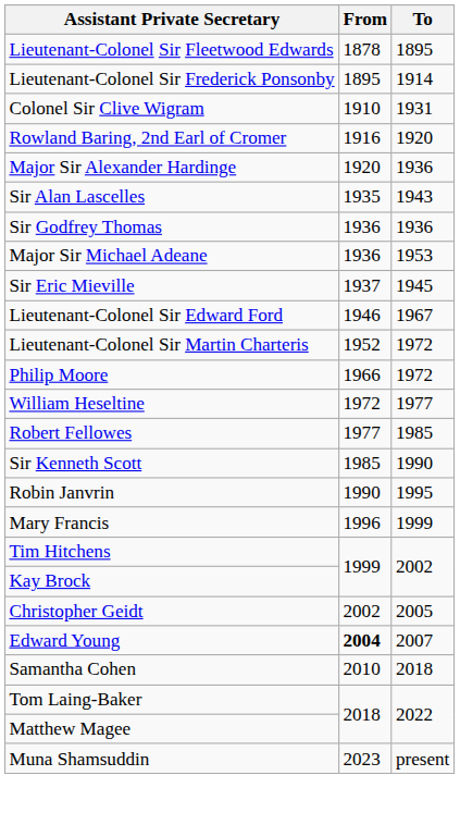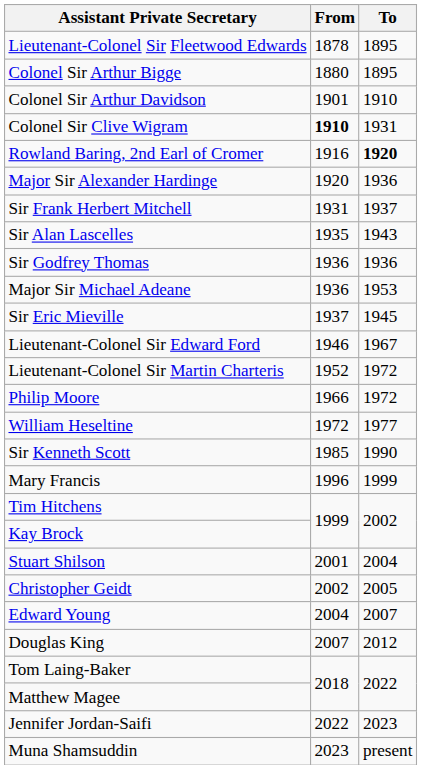+ row: Colonel Sir Arthur Bigge | 1880 | 1895
- row: Lieutenant-Colonel Sir Frederick Ponsonby | 1895 | 1914
+ row: Colonel Sir Arthur Davidson | 1901 | 1910
Colonel Sir Clive Wigram | From: normal -> bold
Rowland Baring, 2nd Earl of Cromer | To: normal -> bold
+ row: Sir Frank Herbert Mitchell | 1931 | 1937
- row: Robert Fellowes | 1977 | 1985
- row: Robin Janvrin | 1990 | 1995
+ row: Stuart Shilson | 2001 | 2004
Edward Young | From: bold -> normal
+ row: Douglas King | 2007 | 2012
- row: Samantha Cohen | 2010 | 2018
+ row: Jennifer Jordan-Saifi | 2022 | 2023
